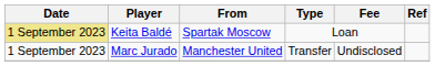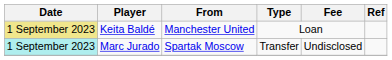Keita Baldé | From: Spartak Moscow -> Manchester United
Marc Jurado | Date: no background -> paleturquoise background
Marc Jurado | From: Manchester United -> Spartak Moscow
